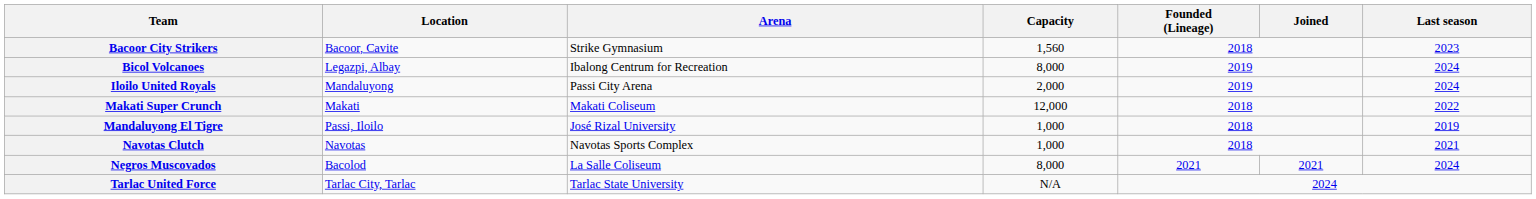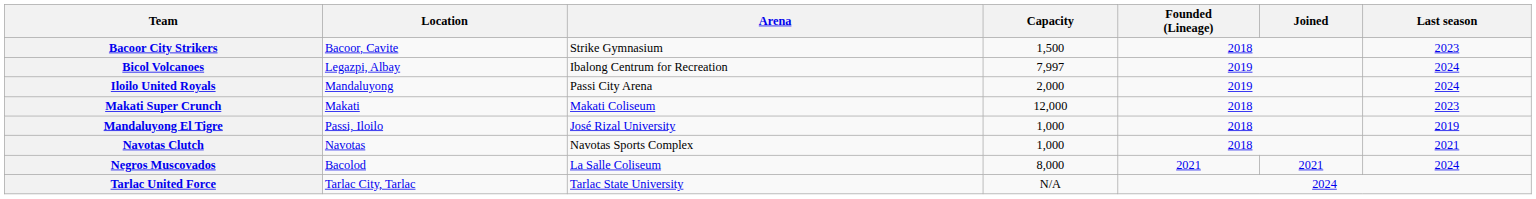Bacoor City Strikers | Capacity: 1,560 -> 1,500
Bicol Volcanoes | Capacity: 8,000 -> 7,997
Makati Super Crunch | Last season: 2022 -> 2023
